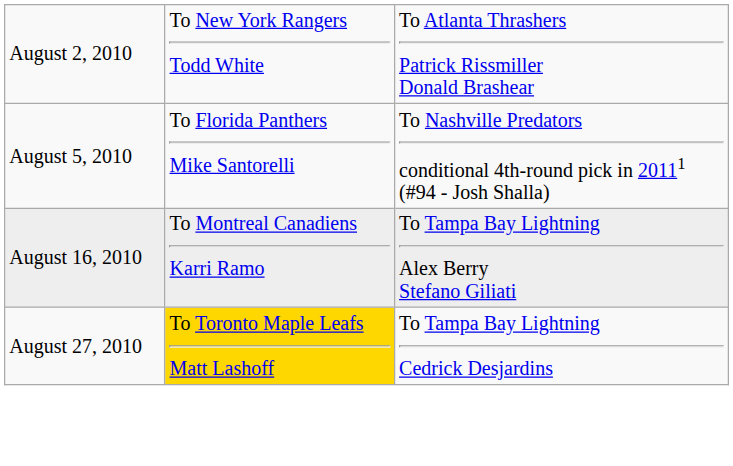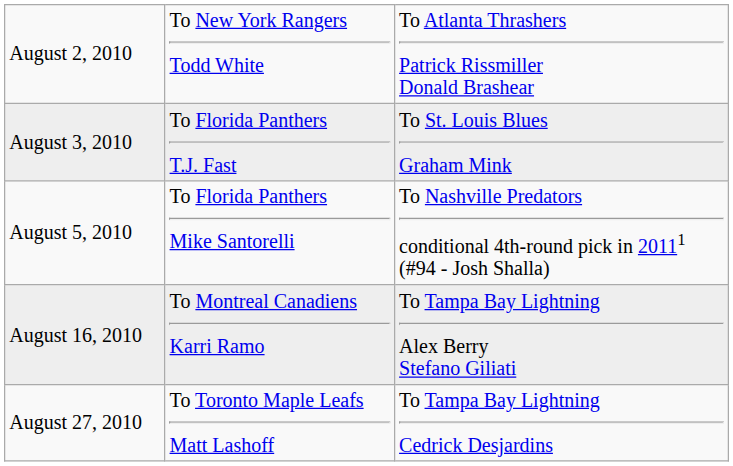+ row: August 3, 2010 | To Florida Panthers T.J. Fast | To St. Louis Blues Graham Mink
August 27, 2010 | column 2: gold background -> no background
